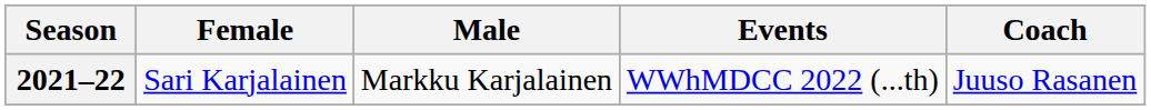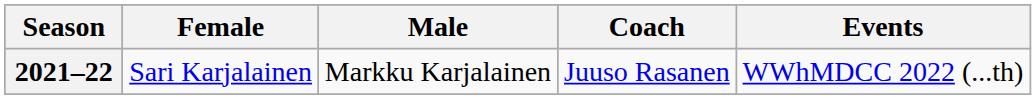columns swapped: Coach <-> Events
